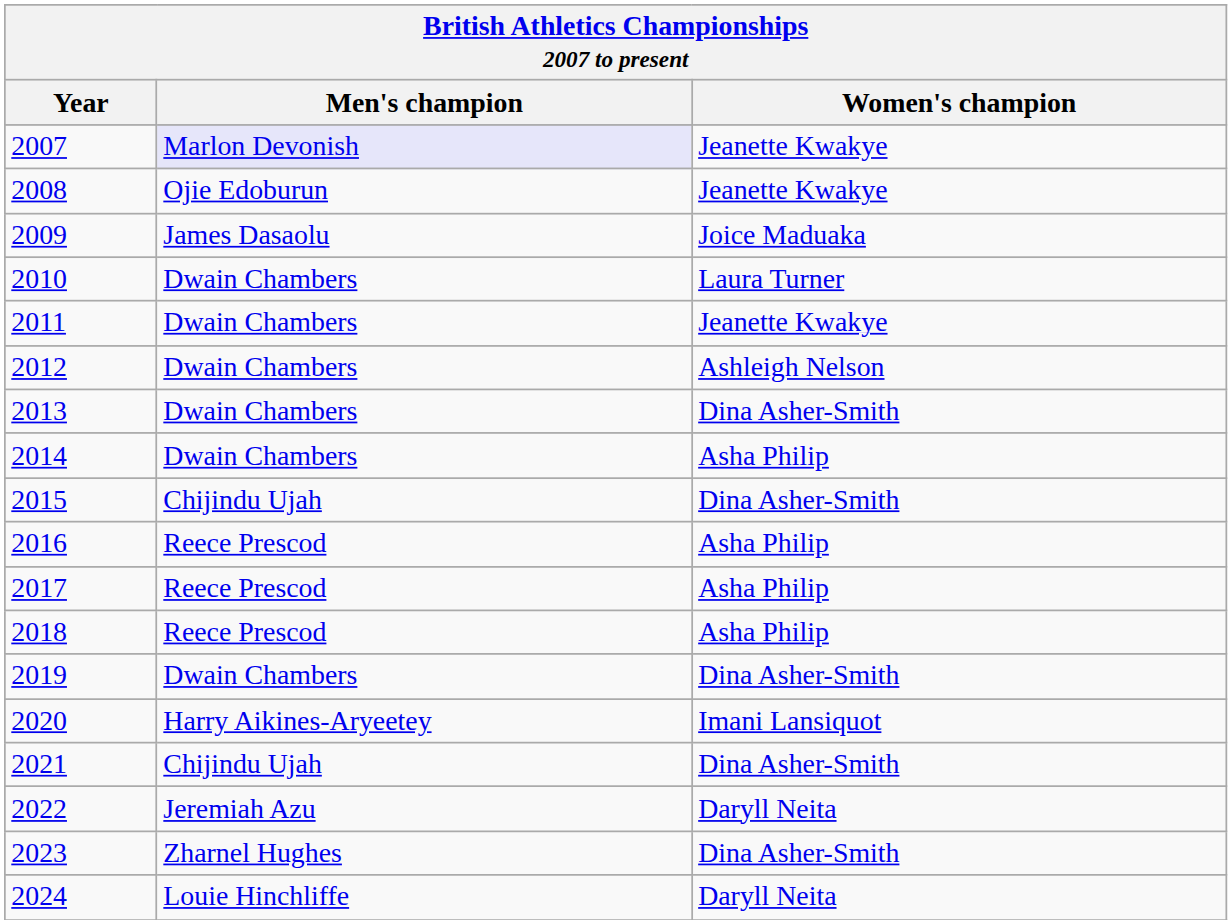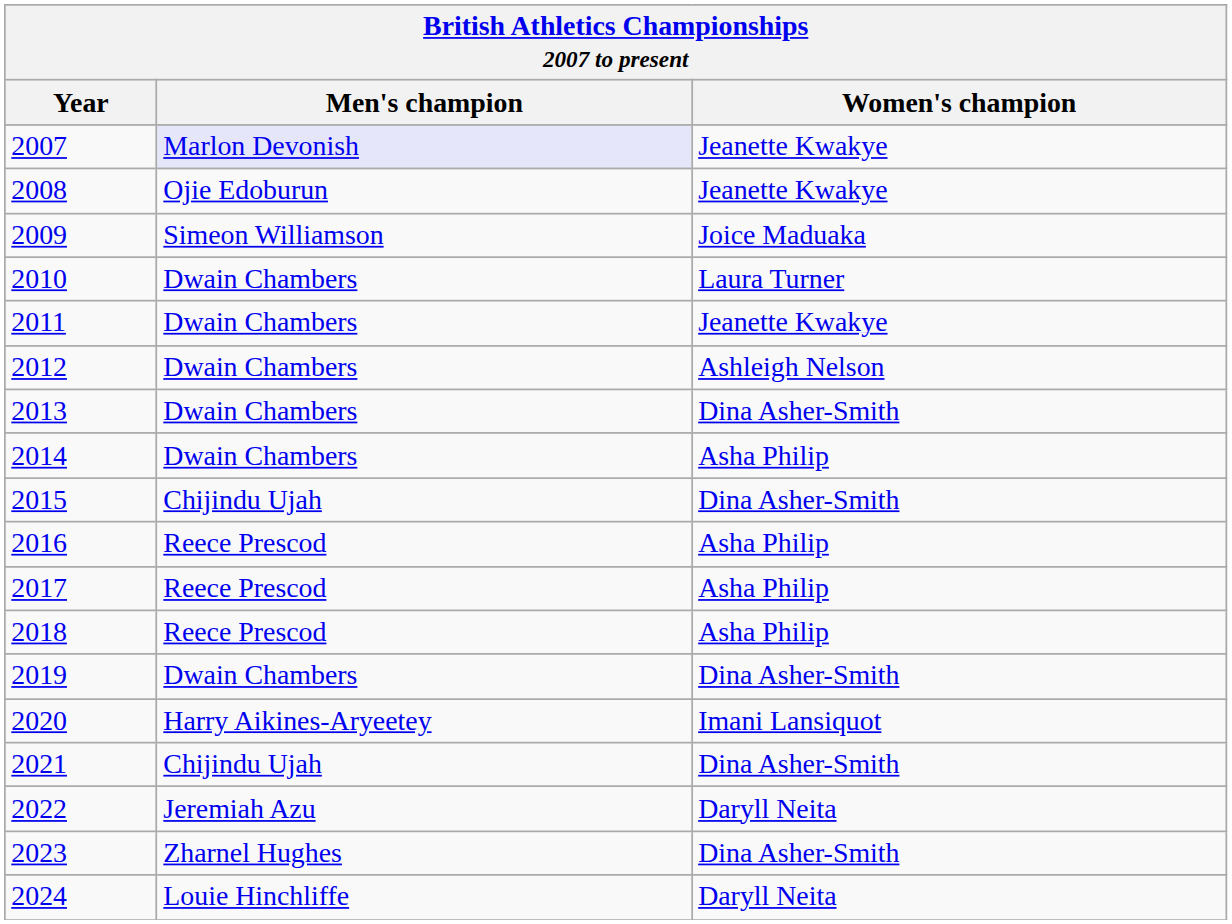2009 | Men's champion: James Dasaolu -> Simeon Williamson
